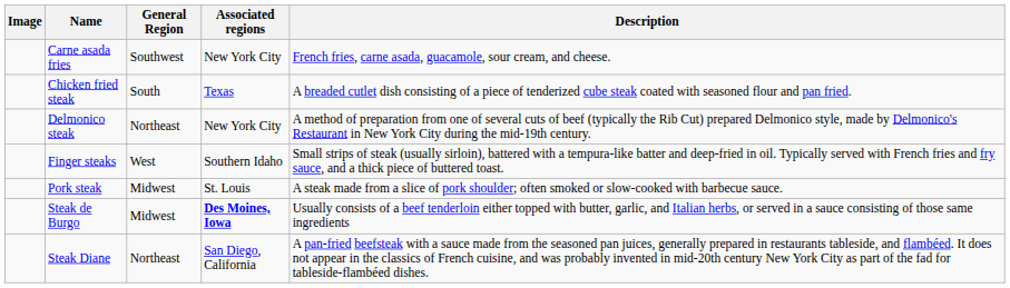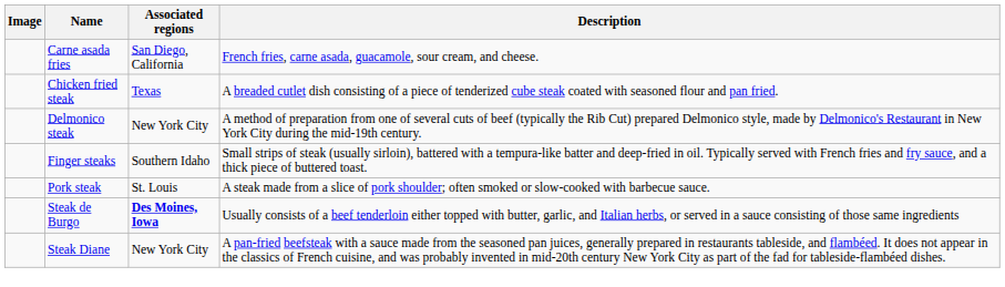- column: General Region | Southwest | South | Northeast | West | Midwest | Midwest | Northeast
Carne asada fries | Associated regions: New York City -> San Diego, California
Steak Diane | Associated regions: San Diego, California -> New York City
